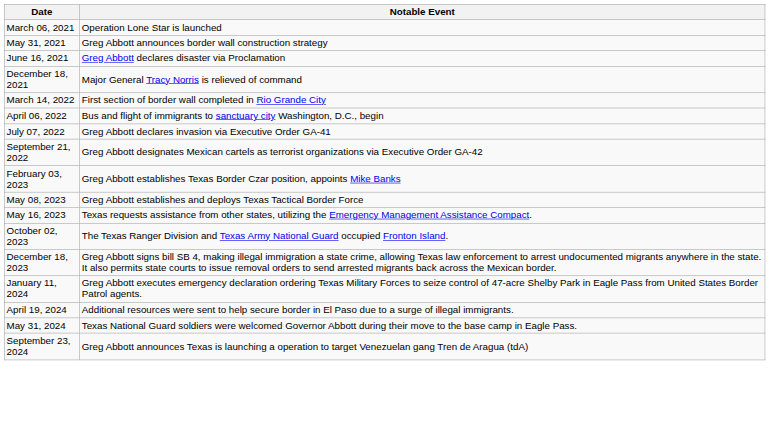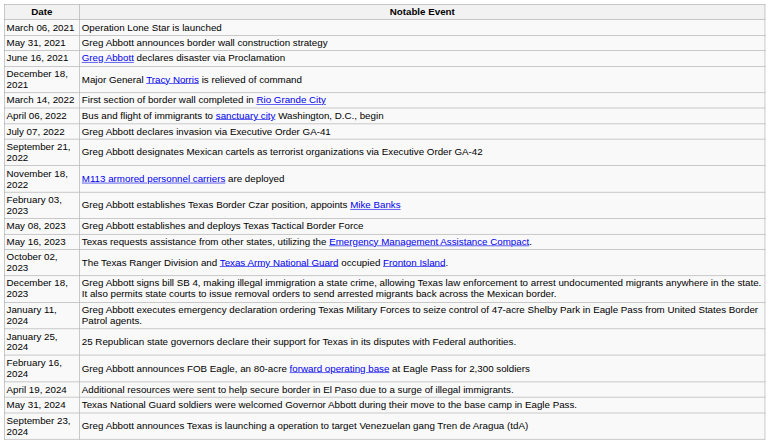+ row: November 18, 2022 | M113 armored personnel carriers are deployed
+ row: January 25, 2024 | 25 Republican state governors declare their support for Texas in its disputes with Federal authorities.
+ row: February 16, 2024 | Greg Abbott announces FOB Eagle, an 80-acre forward operating base at Eagle Pass for 2,300 soldiers
